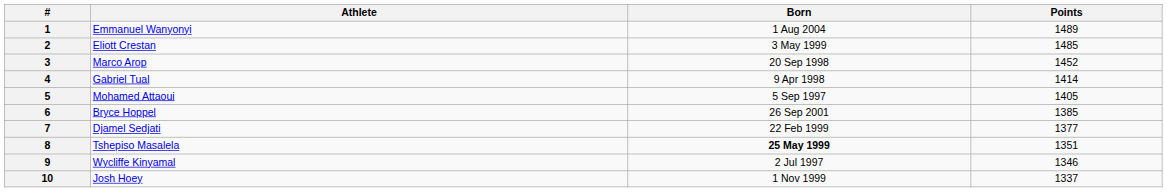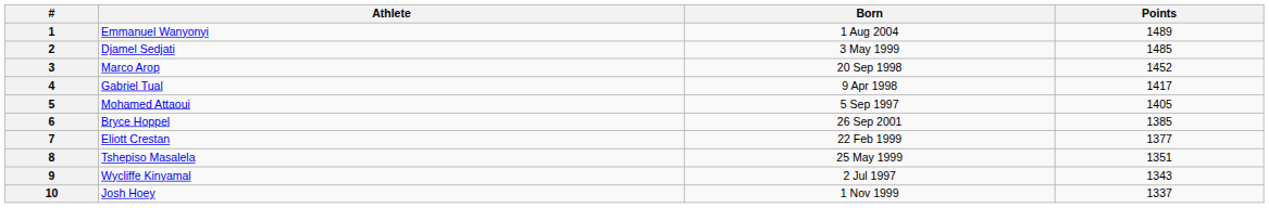2 | Athlete: Eliott Crestan -> Djamel Sedjati
4 | Points: 1414 -> 1417
7 | Athlete: Djamel Sedjati -> Eliott Crestan
8 | Born: bold -> normal
9 | Points: 1346 -> 1343
